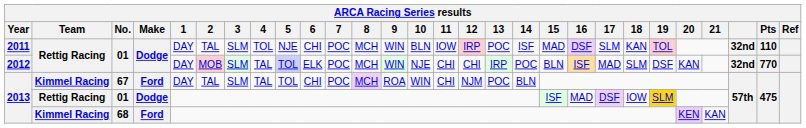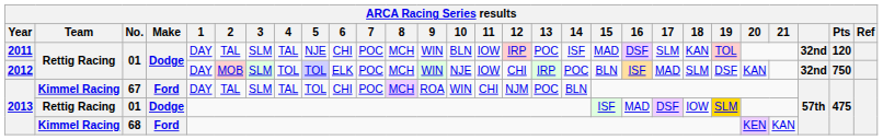2011 | 4: TOL -> TAL
2011 | Pts: 110 -> 120
2012 | 4: TAL -> TOL
2012 | 11: CHI -> IOW
2012 | Pts: 770 -> 750
